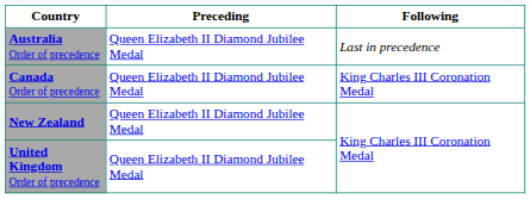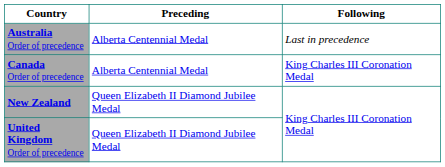Australia Order of precedence | Preceding: Queen Elizabeth II Diamond Jubilee Medal -> Alberta Centennial Medal
Canada Order of precedence | Preceding: Queen Elizabeth II Diamond Jubilee Medal -> Alberta Centennial Medal
